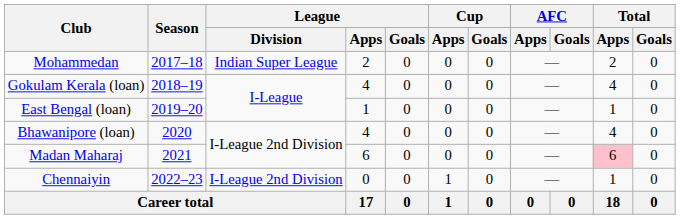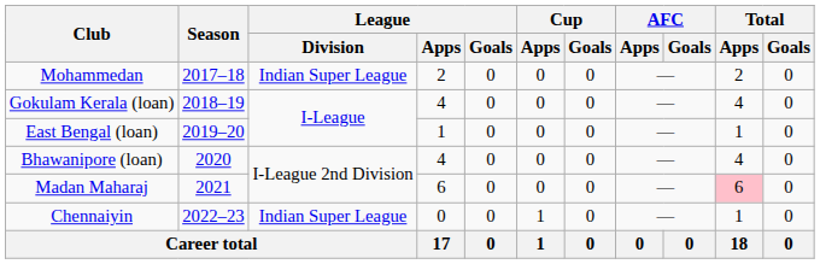Chennaiyin | League / Division: I-League 2nd Division -> Indian Super League
